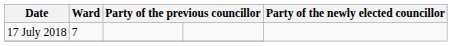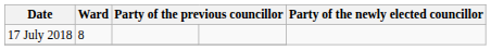17 July 2018 | Ward: 7 -> 8
